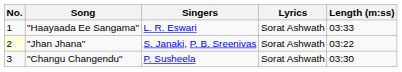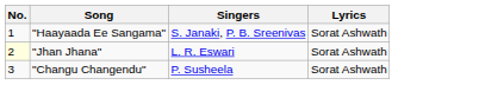- column: Length (m:ss) | 03:33 | 03:22 | 03:30
"Haayaada Ee Sangama" | Singers: L. R. Eswari -> S. Janaki, P. B. Sreenivas
"Jhan Jhana" | Singers: S. Janaki, P. B. Sreenivas -> L. R. Eswari
